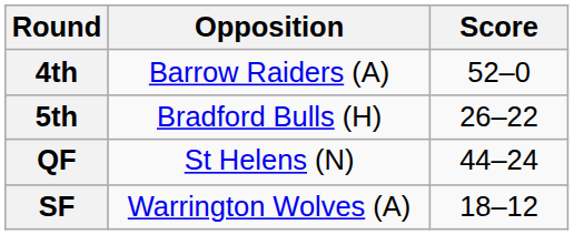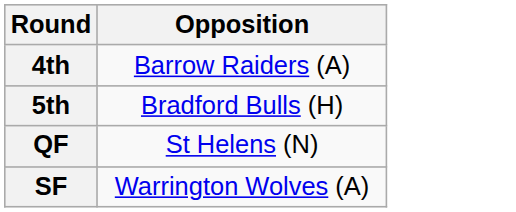- column: Score | 52–0 | 26–22 | 44–24 | 18–12
